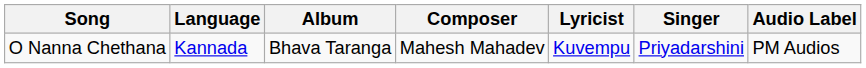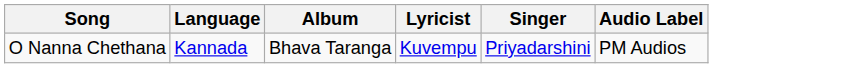- column: Composer | Mahesh Mahadev
